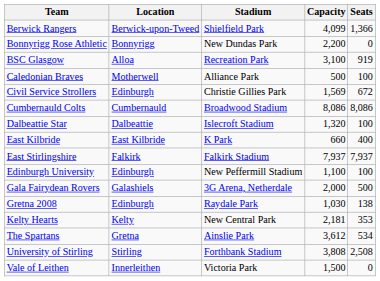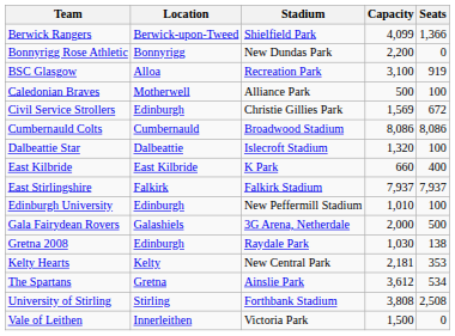Edinburgh University | Capacity: 1,100 -> 1,010
